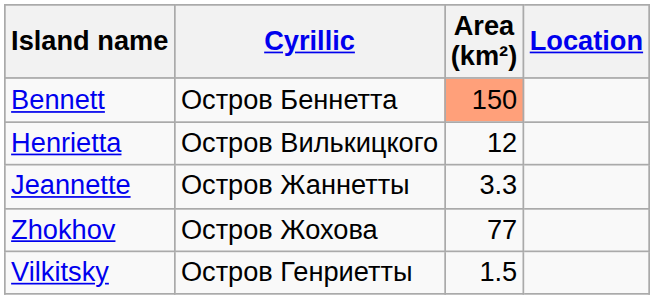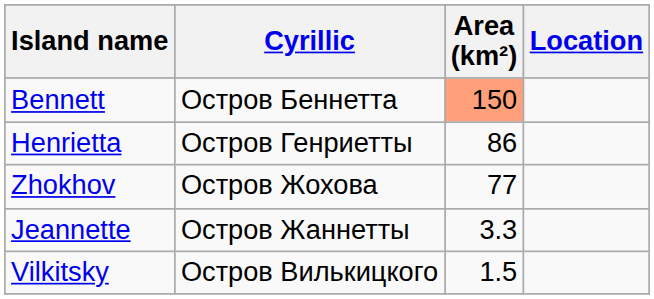Henrietta | Cyrillic: Остров Вилькицкого -> Остров Генриетты
Henrietta | Area (km²): 12 -> 86
rows swapped: Jeannette <-> Zhokhov
Vilkitsky | Cyrillic: Остров Генриетты -> Остров Вилькицкого
